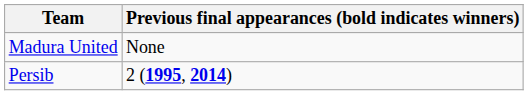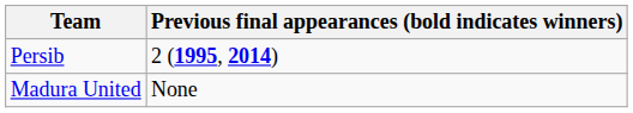rows swapped: Persib <-> Madura United
